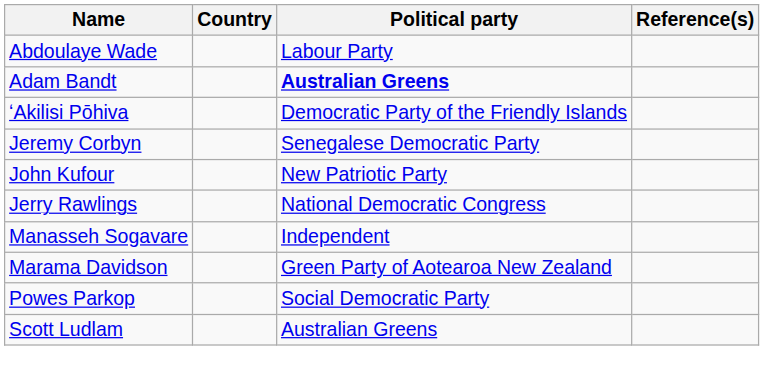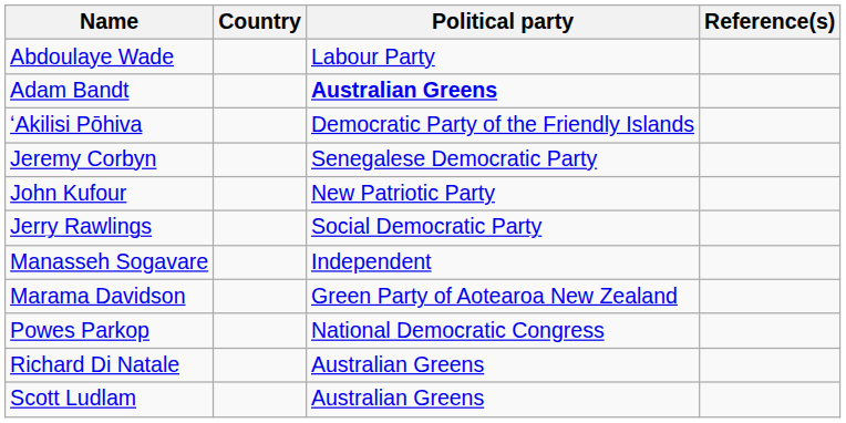Jerry Rawlings | Political party: National Democratic Congress -> Social Democratic Party
Powes Parkop | Political party: Social Democratic Party -> National Democratic Congress
+ row: Richard Di Natale | Australian Greens
